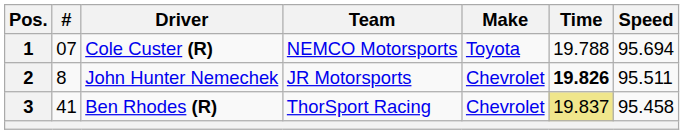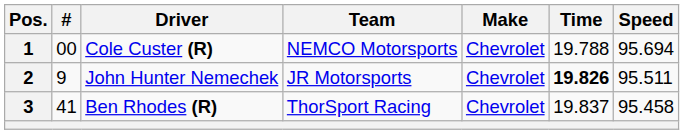1 | #: 07 -> 00
1 | Make: Toyota -> Chevrolet
2 | #: 8 -> 9
3 | Time: khaki background -> no background
